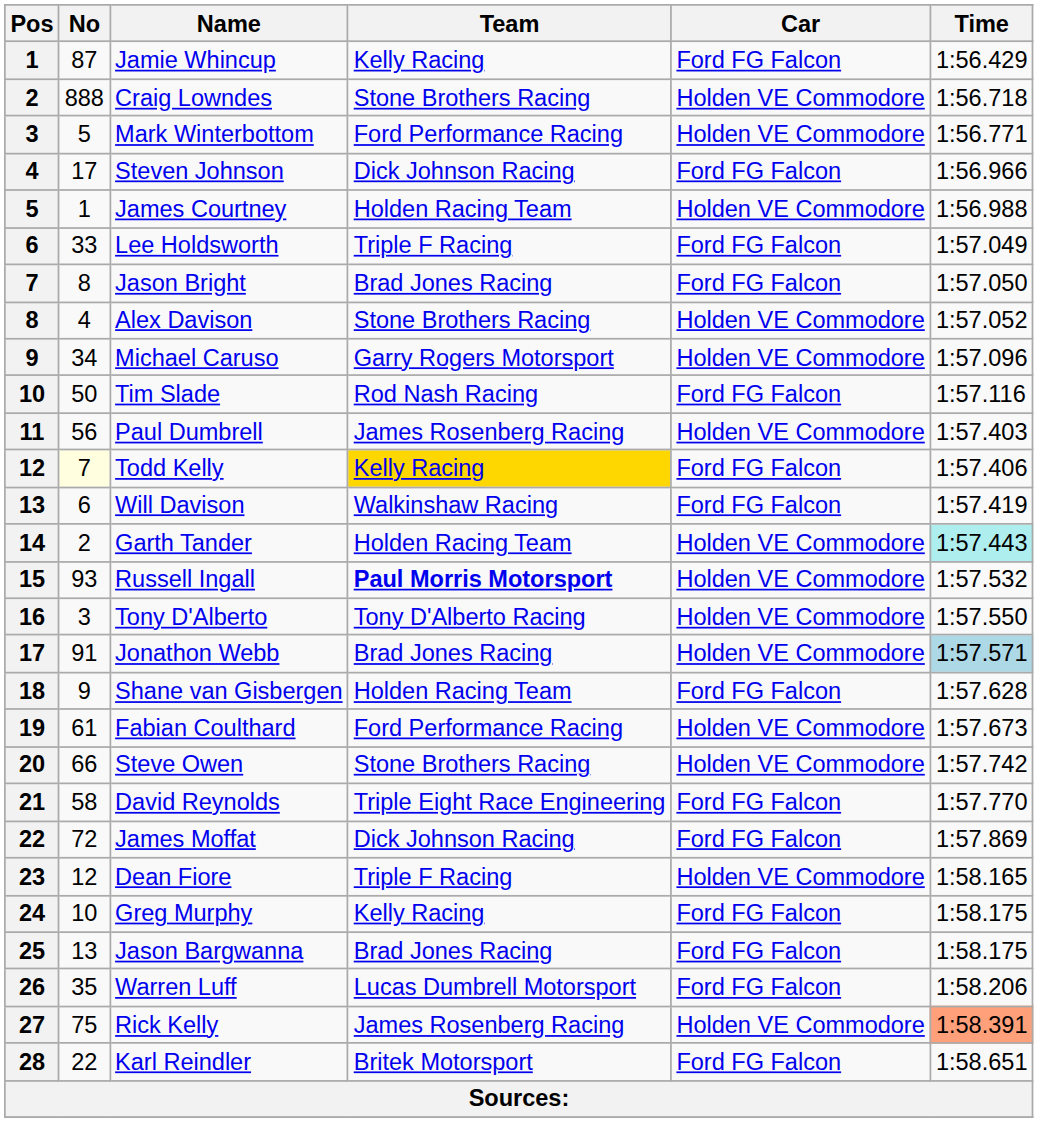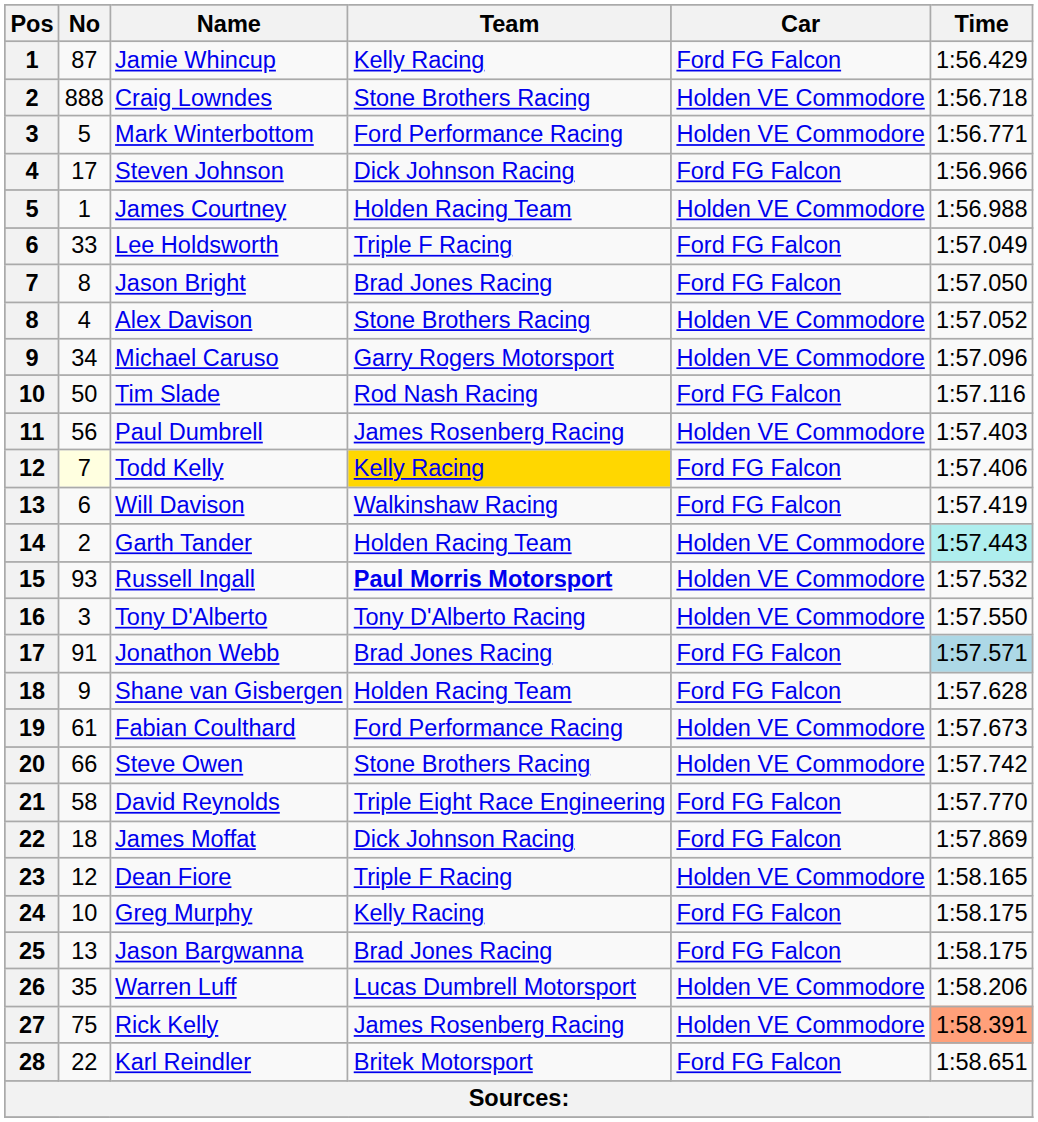Jonathon Webb | Car: Holden VE Commodore -> Ford FG Falcon
James Moffat | No: 72 -> 18
Warren Luff | Car: Ford FG Falcon -> Holden VE Commodore
